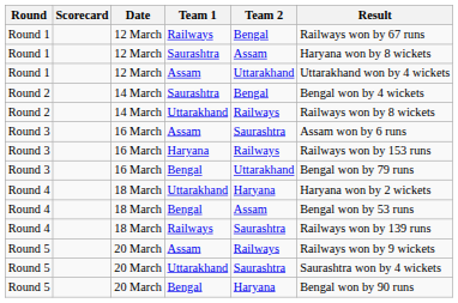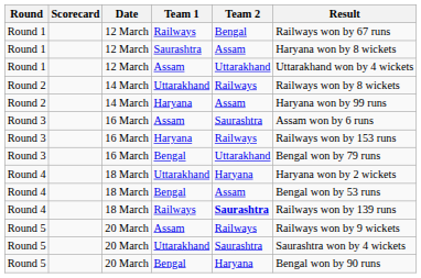- row: Round 2 | 14 March | Saurashtra | Bengal | Bengal won by 4 wickets
+ row: Round 2 | 14 March | Haryana | Assam | Haryana won by 99 runs
Round 4 / Railways | Team 2: normal -> bold
